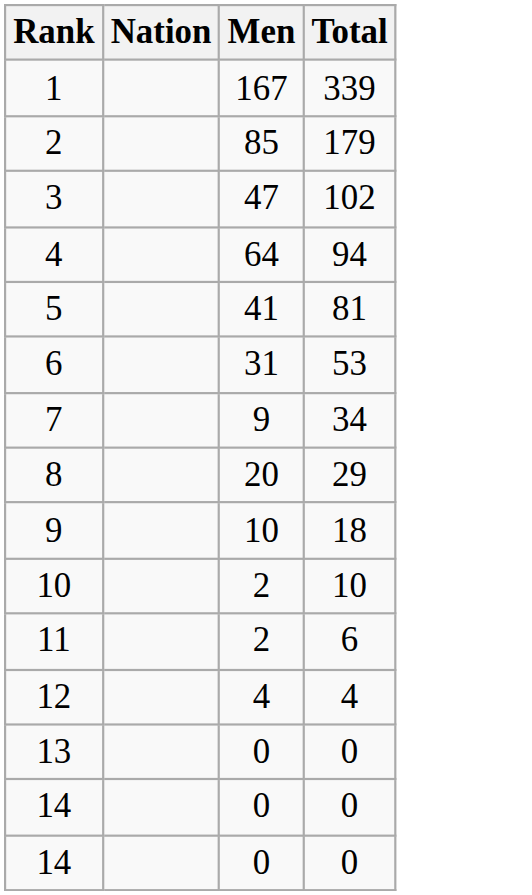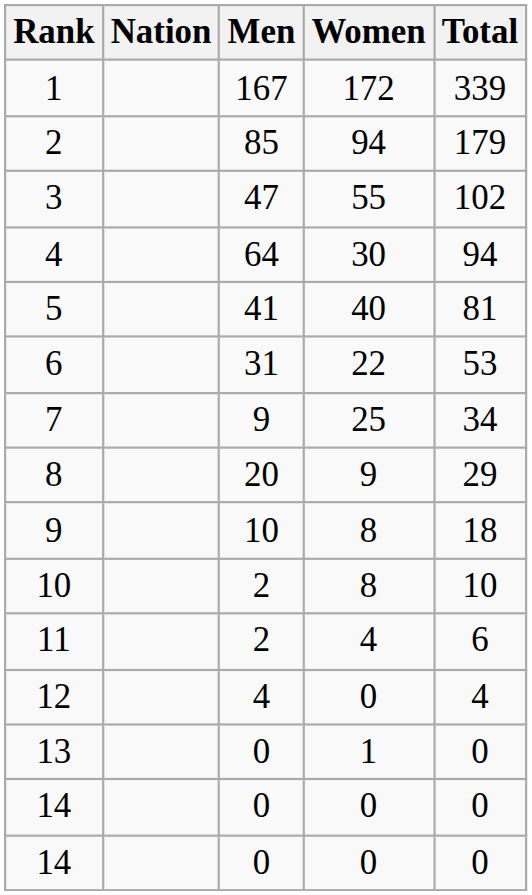+ column: Women | 172 | 94 | 55 | 30 | 40 | 22 | 25 | 9 | 8 | 8 | 4 | 0 | 1 | 0 | 0
